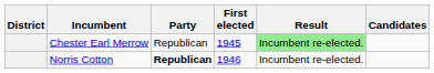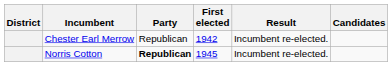Chester Earl Merrow | First elected: 1945 -> 1942
Chester Earl Merrow | Result: lightgreen background -> no background
Norris Cotton | First elected: 1946 -> 1945
